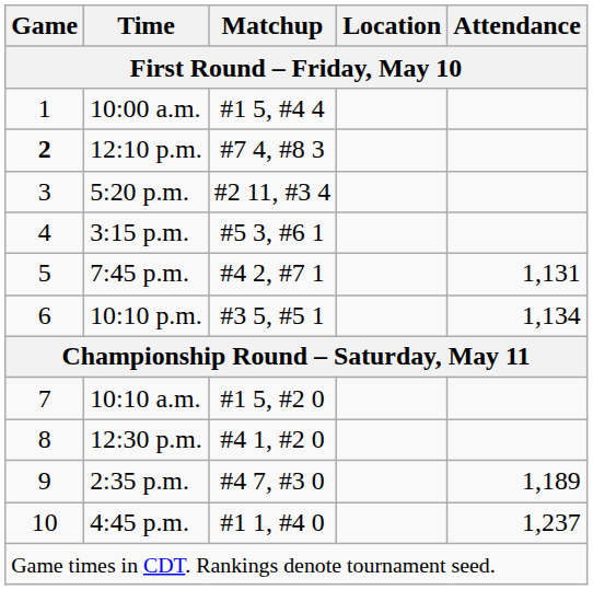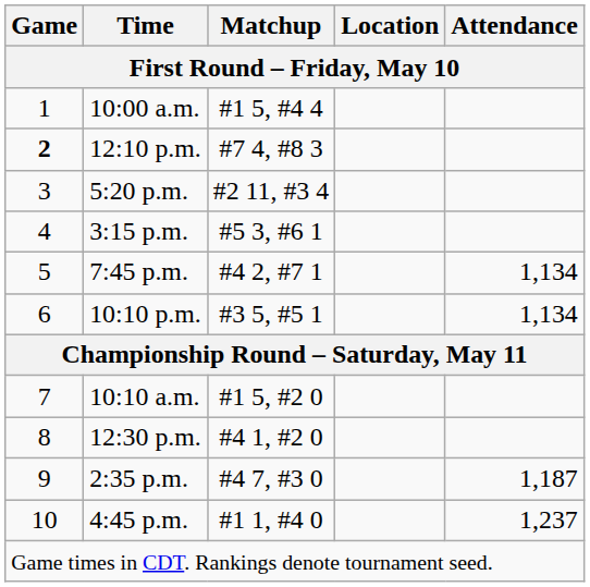7:45 p.m. | Attendance: 1,131 -> 1,134
2:35 p.m. | Attendance: 1,189 -> 1,187
